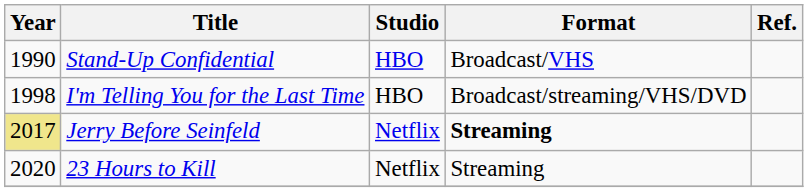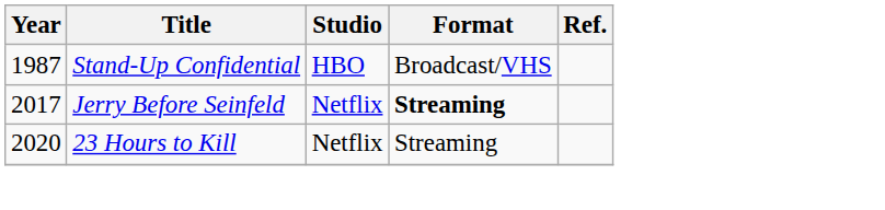Stand-Up Confidential | Year: 1990 -> 1987
- row: 1998 | I'm Telling You for the Last Time | HBO | Broadcast/streaming/VHS/DVD
Jerry Before Seinfeld | Year: khaki background -> no background
